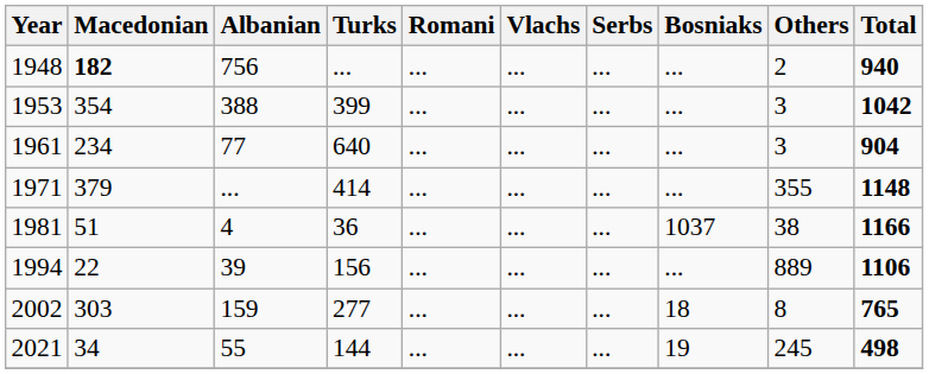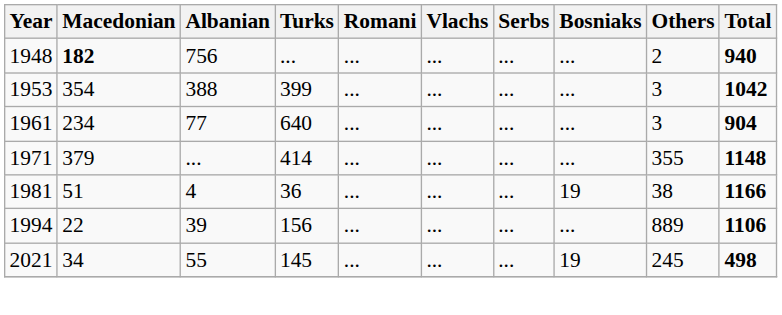1981 | Bosniaks: 1037 -> 19
- row: 2002 | 303 | 159 | 277 | ... | ... | ... | 18 | 8 | 765
2021 | Turks: 144 -> 145
